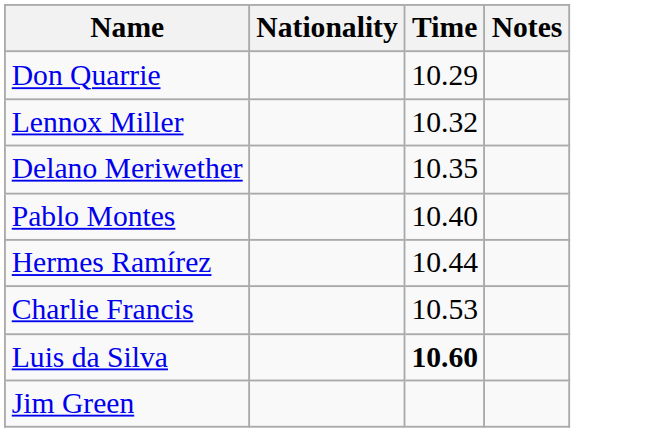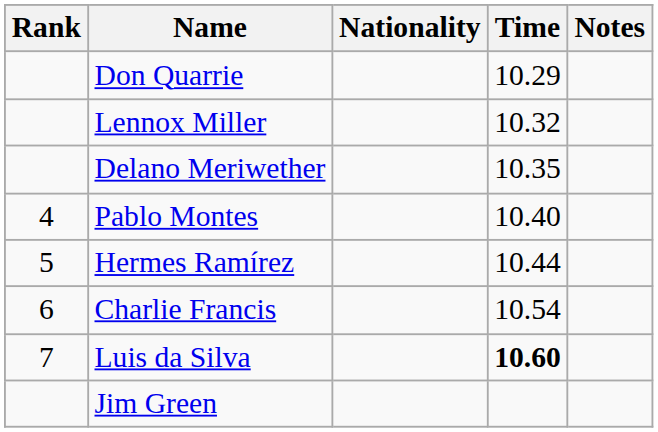+ column: Rank | 4 | 5 | 6 | 7
Charlie Francis | Time: 10.53 -> 10.54
